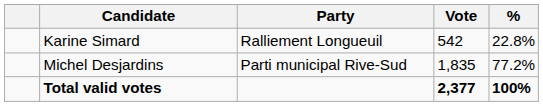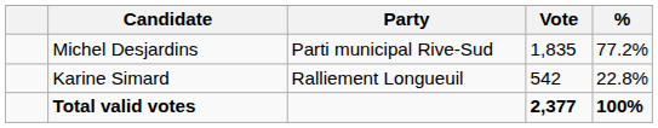rows swapped: Michel Desjardins <-> Karine Simard
